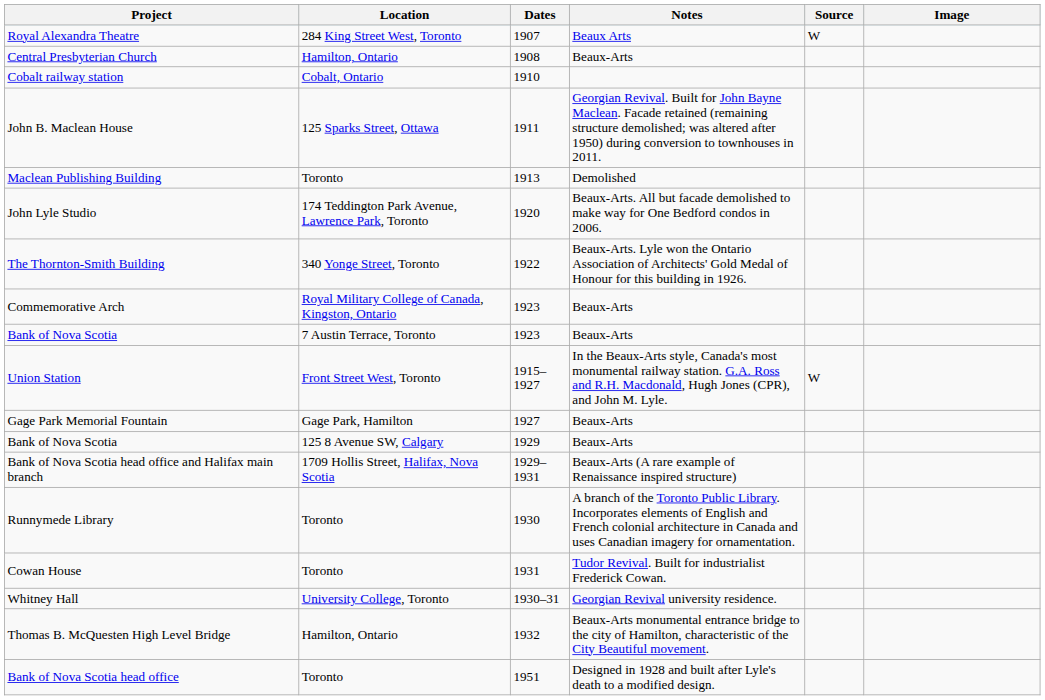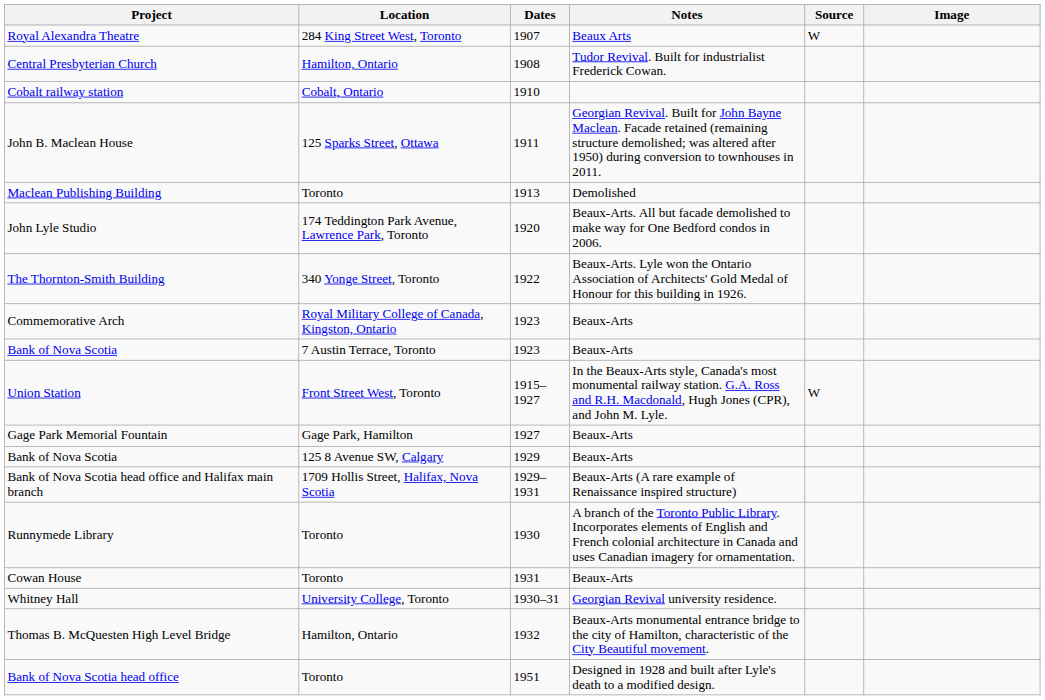Central Presbyterian Church | Notes: Beaux-Arts -> Tudor Revival. Built for industrialist Frederick Cowan.
Cowan House | Notes: Tudor Revival. Built for industrialist Frederick Cowan. -> Beaux-Arts
